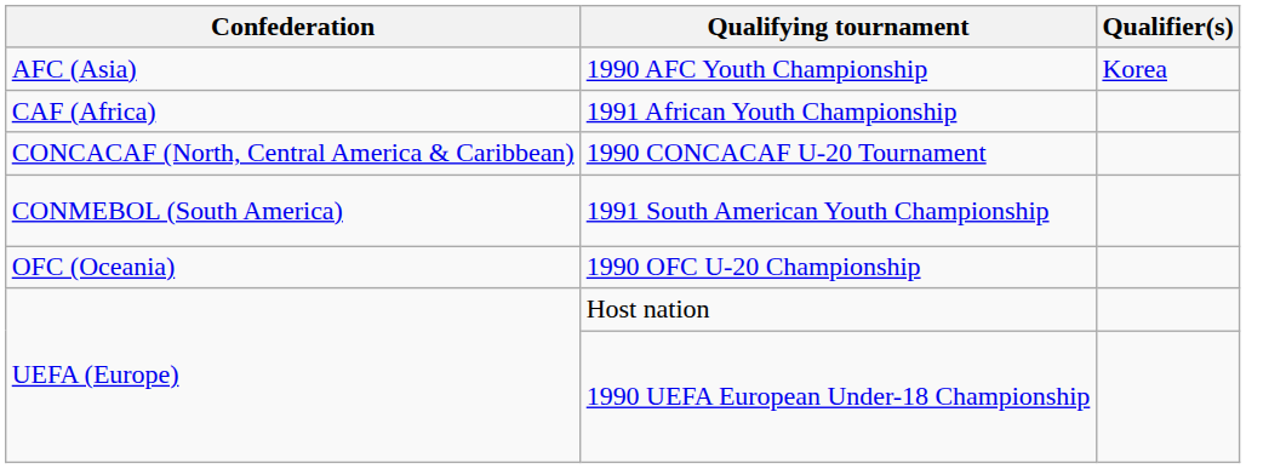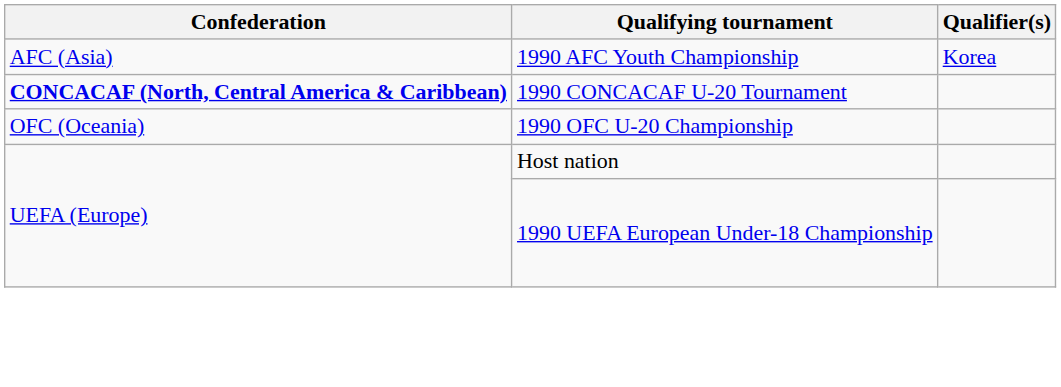- row: CAF (Africa) | 1991 African Youth Championship
1990 CONCACAF U-20 Tournament | Confederation: normal -> bold
- row: CONMEBOL (South America) | 1991 South American Youth Championship
